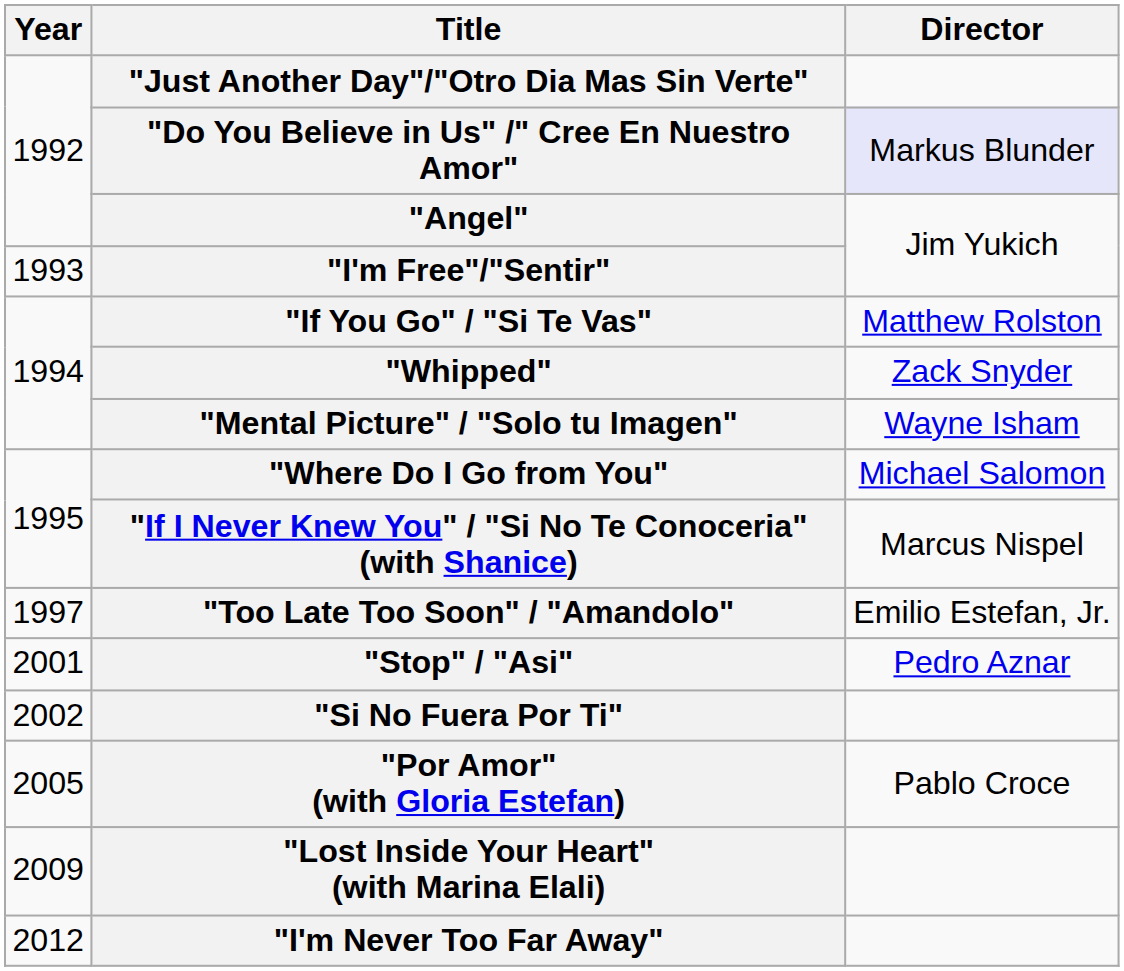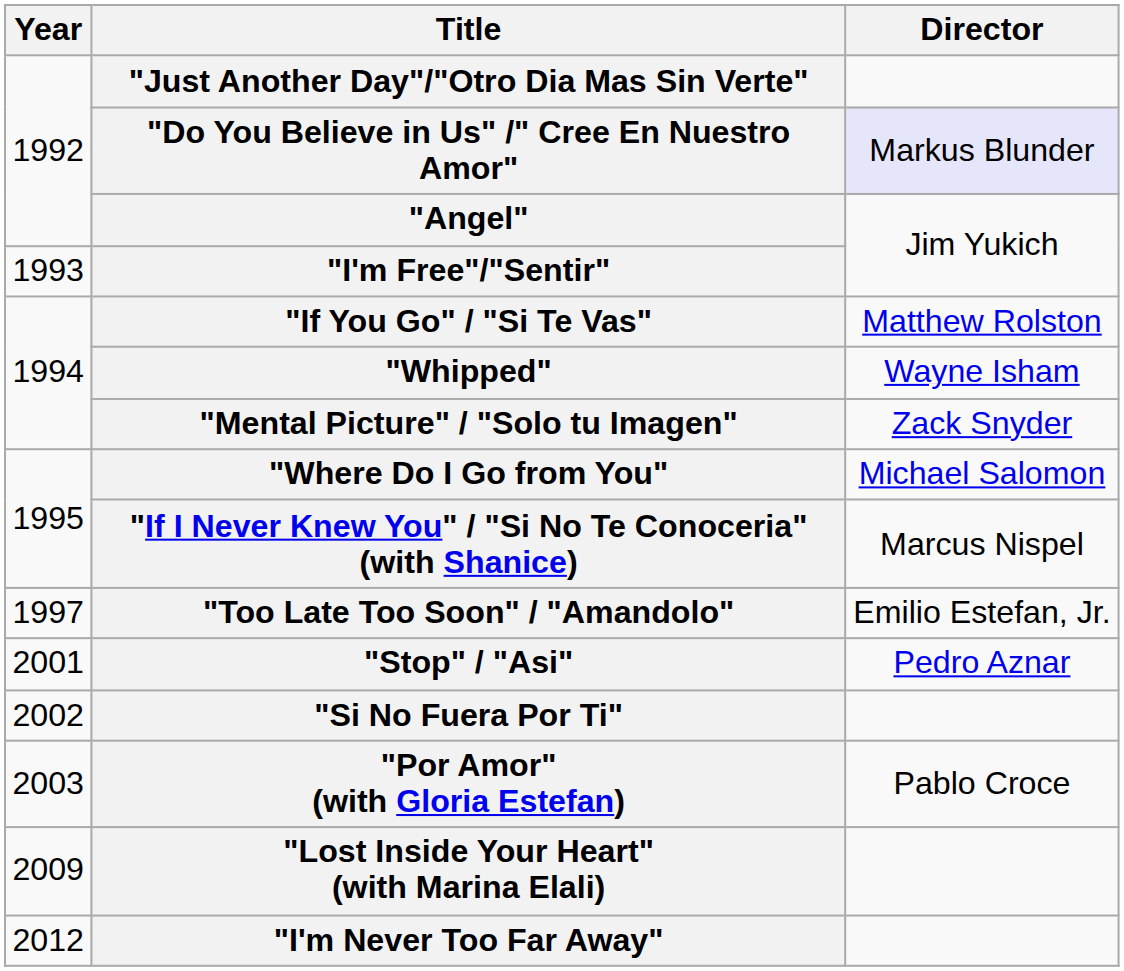"Whipped" | Director: Zack Snyder -> Wayne Isham
"Mental Picture" / "Solo tu Imagen" | Director: Wayne Isham -> Zack Snyder
"Por Amor" (with Gloria Estefan) | Year: 2005 -> 2003
